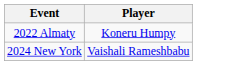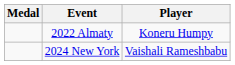+ column: Medal
